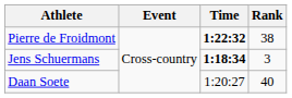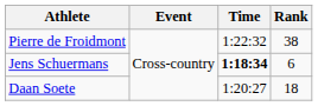Pierre de Froidmont | Time: bold -> normal
Jens Schuermans | Rank: 3 -> 6
Daan Soete | Rank: 40 -> 18
